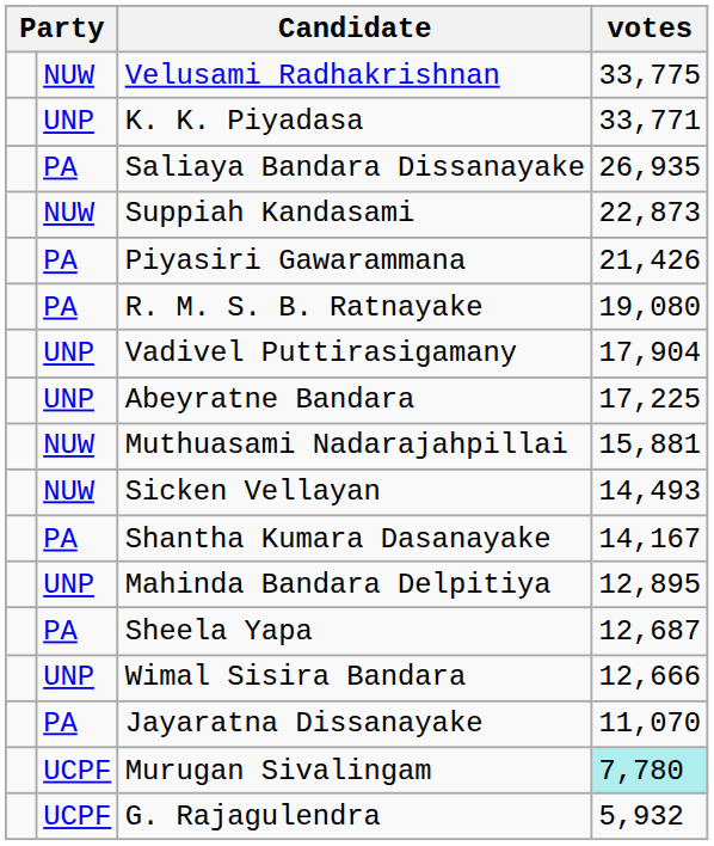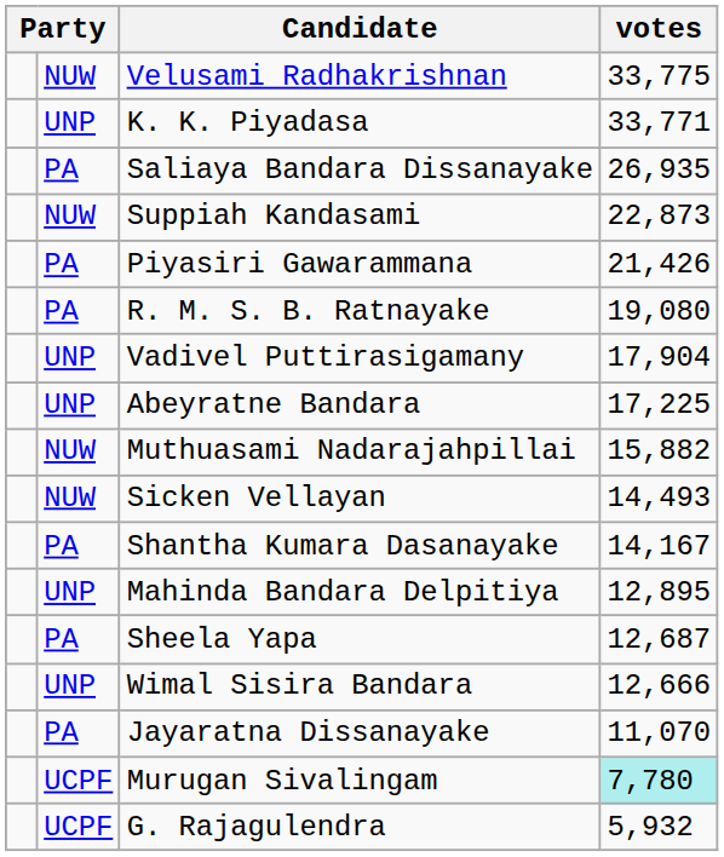Muthuasami Nadarajahpillai | votes: 15,881 -> 15,882
